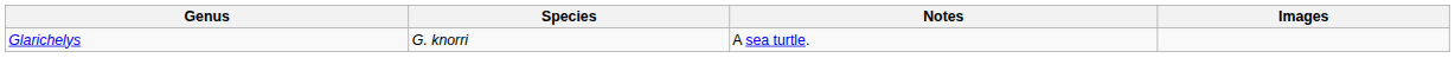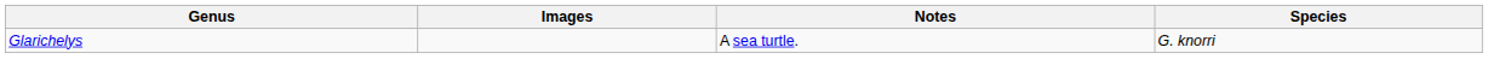columns swapped: Species <-> Images
